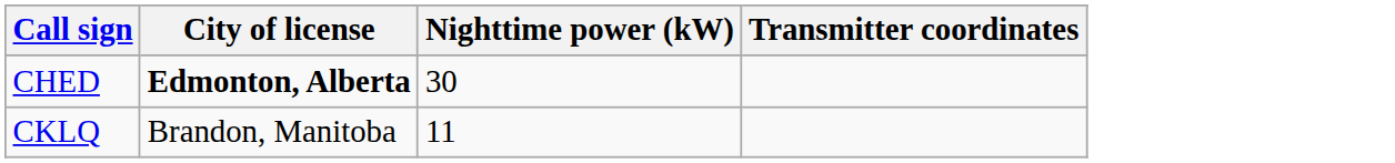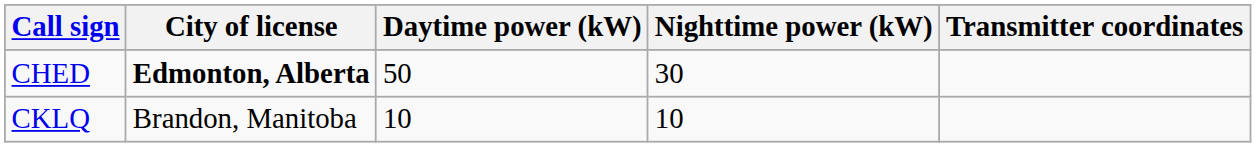+ column: Daytime power (kW) | 50 | 10
CKLQ | Nighttime power (kW): 11 -> 10
